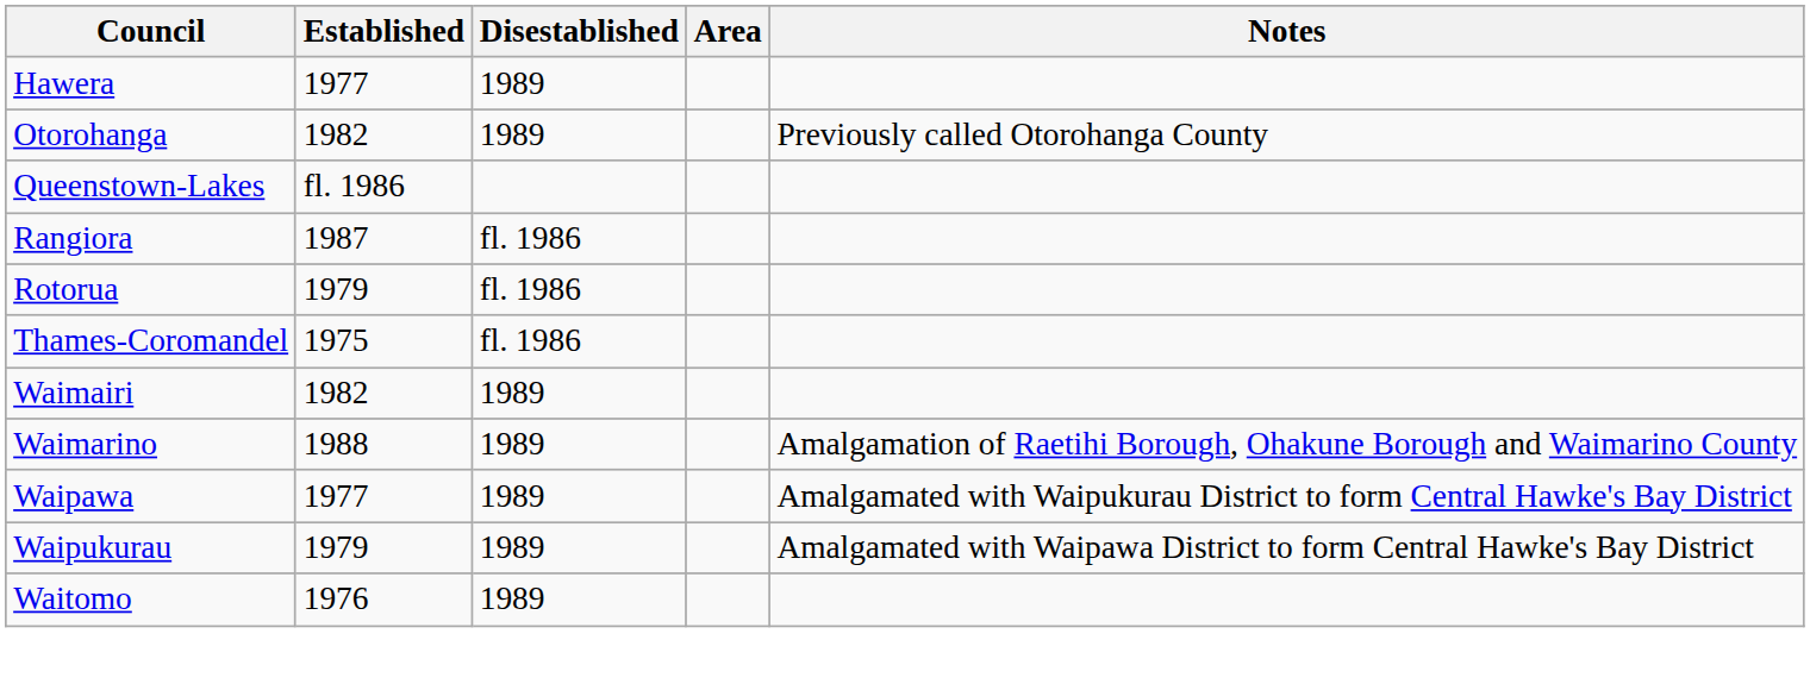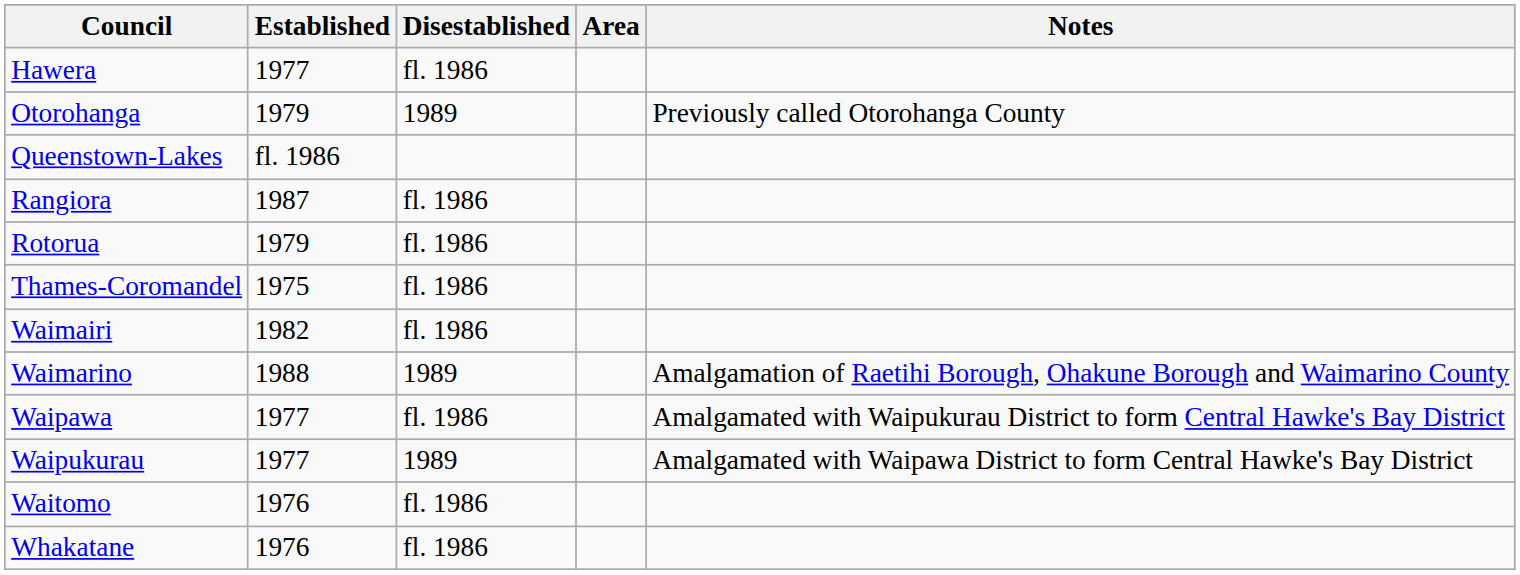Hawera | Disestablished: 1989 -> fl. 1986
Otorohanga | Established: 1982 -> 1979
Waimairi | Disestablished: 1989 -> fl. 1986
Waipawa | Disestablished: 1989 -> fl. 1986
Waipukurau | Established: 1979 -> 1977
Waitomo | Disestablished: 1989 -> fl. 1986
+ row: Whakatane | 1976 | fl. 1986
